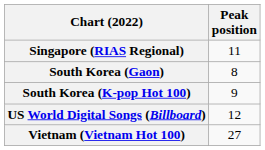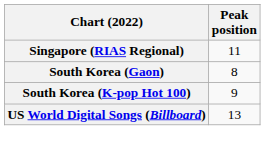US World Digital Songs (Billboard) | Peak position: 12 -> 13
- row: Vietnam (Vietnam Hot 100) | 27
